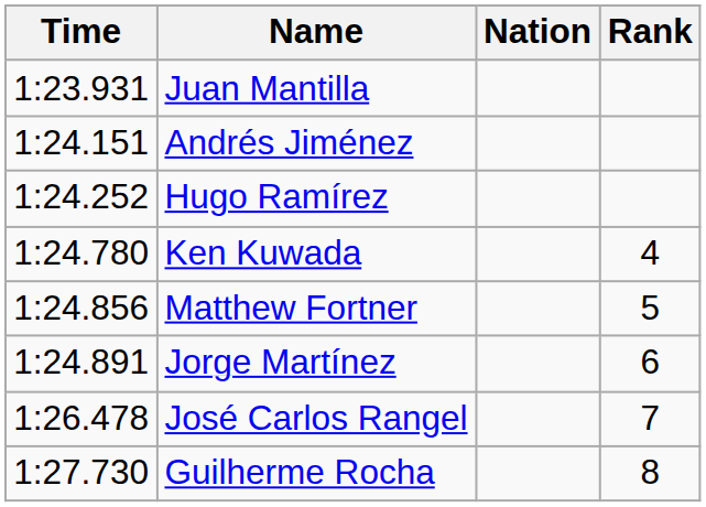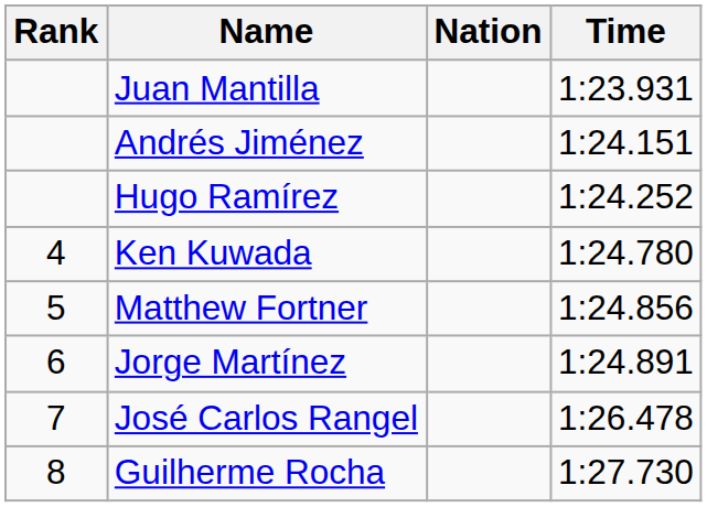columns swapped: Rank <-> Time
